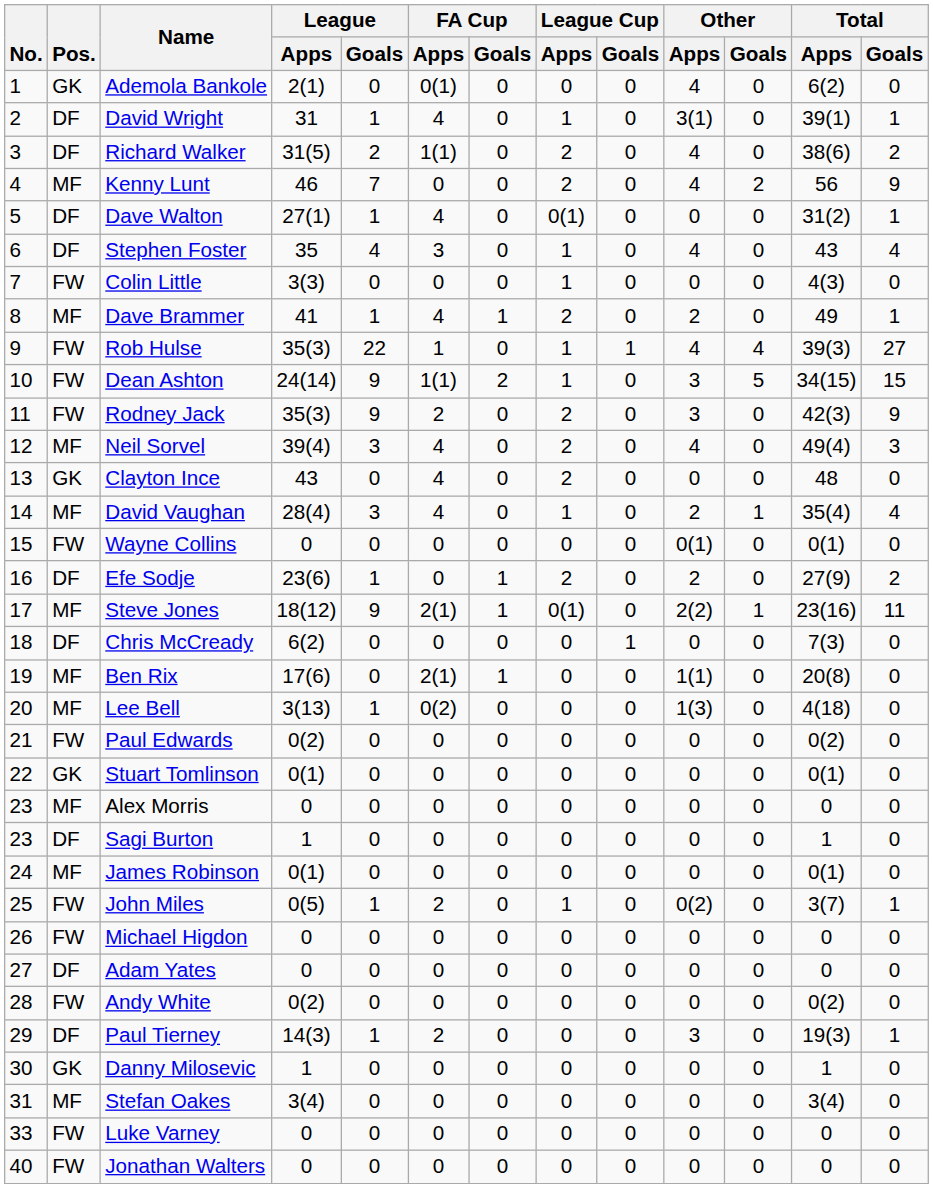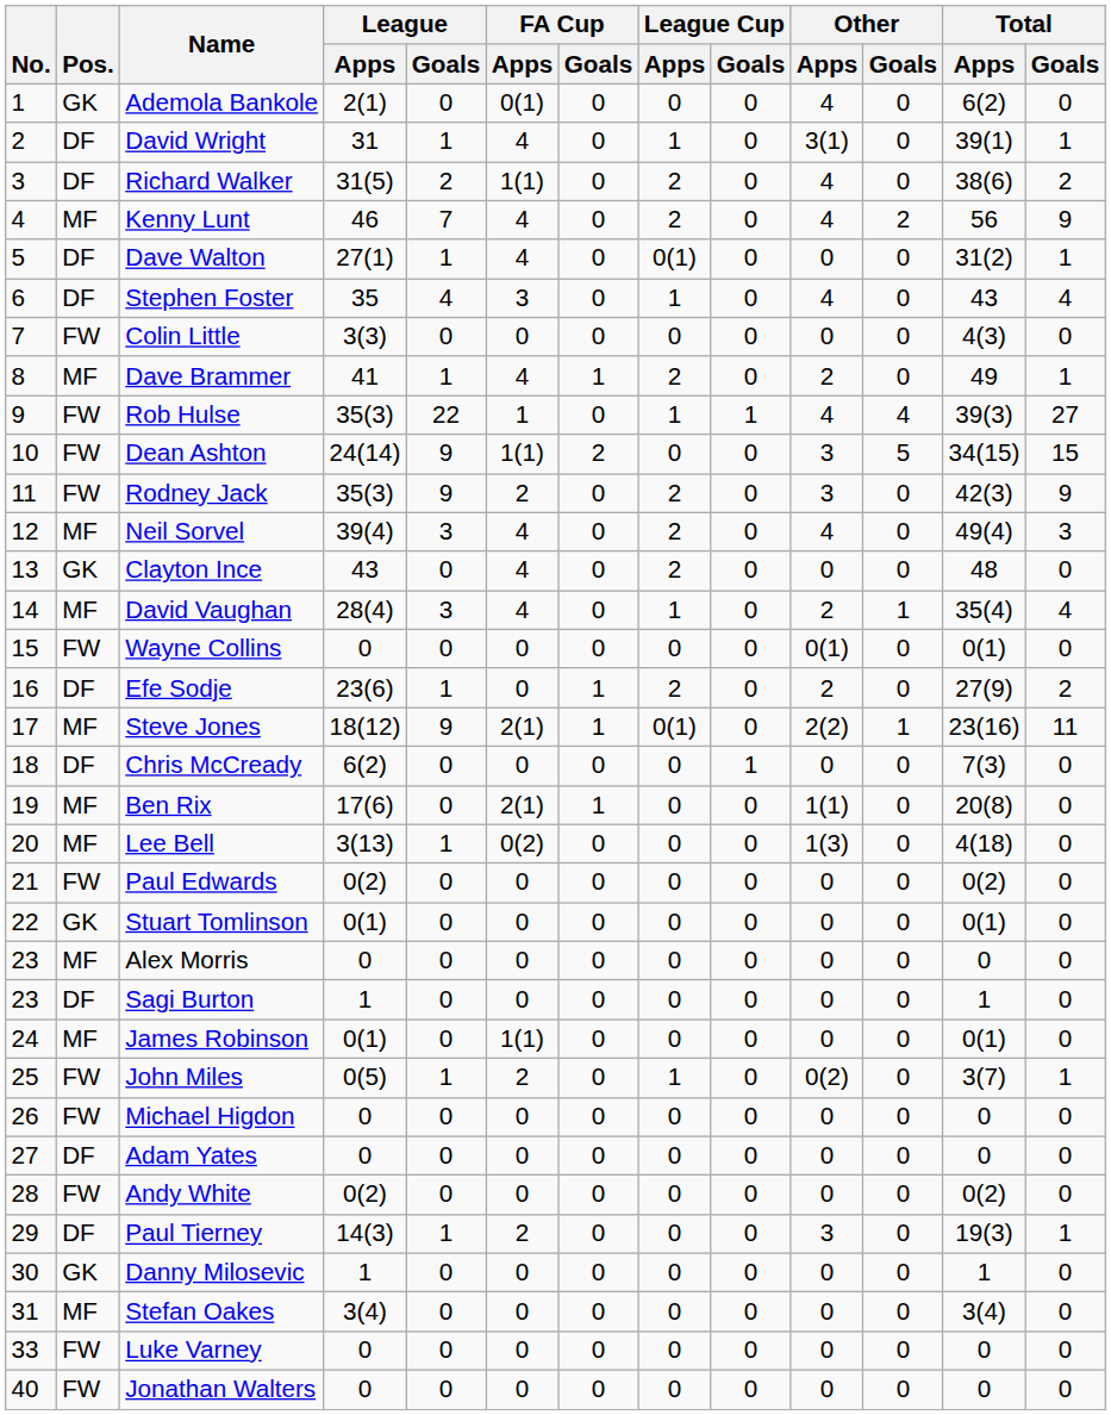Kenny Lunt | FA Cup / Apps: 0 -> 4
Colin Little | League Cup / Apps: 1 -> 0
Dean Ashton | League Cup / Apps: 1 -> 0
James Robinson | FA Cup / Apps: 0 -> 1(1)
